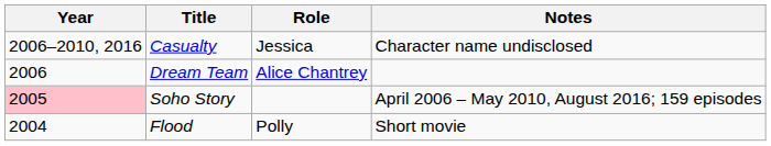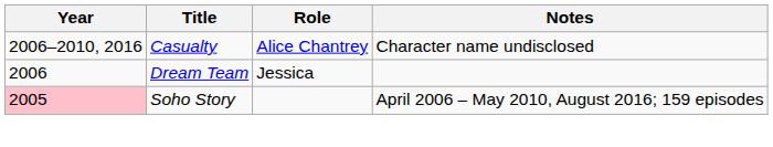Casualty | Role: Jessica -> Alice Chantrey
Dream Team | Role: Alice Chantrey -> Jessica
- row: 2004 | Flood | Polly | Short movie
